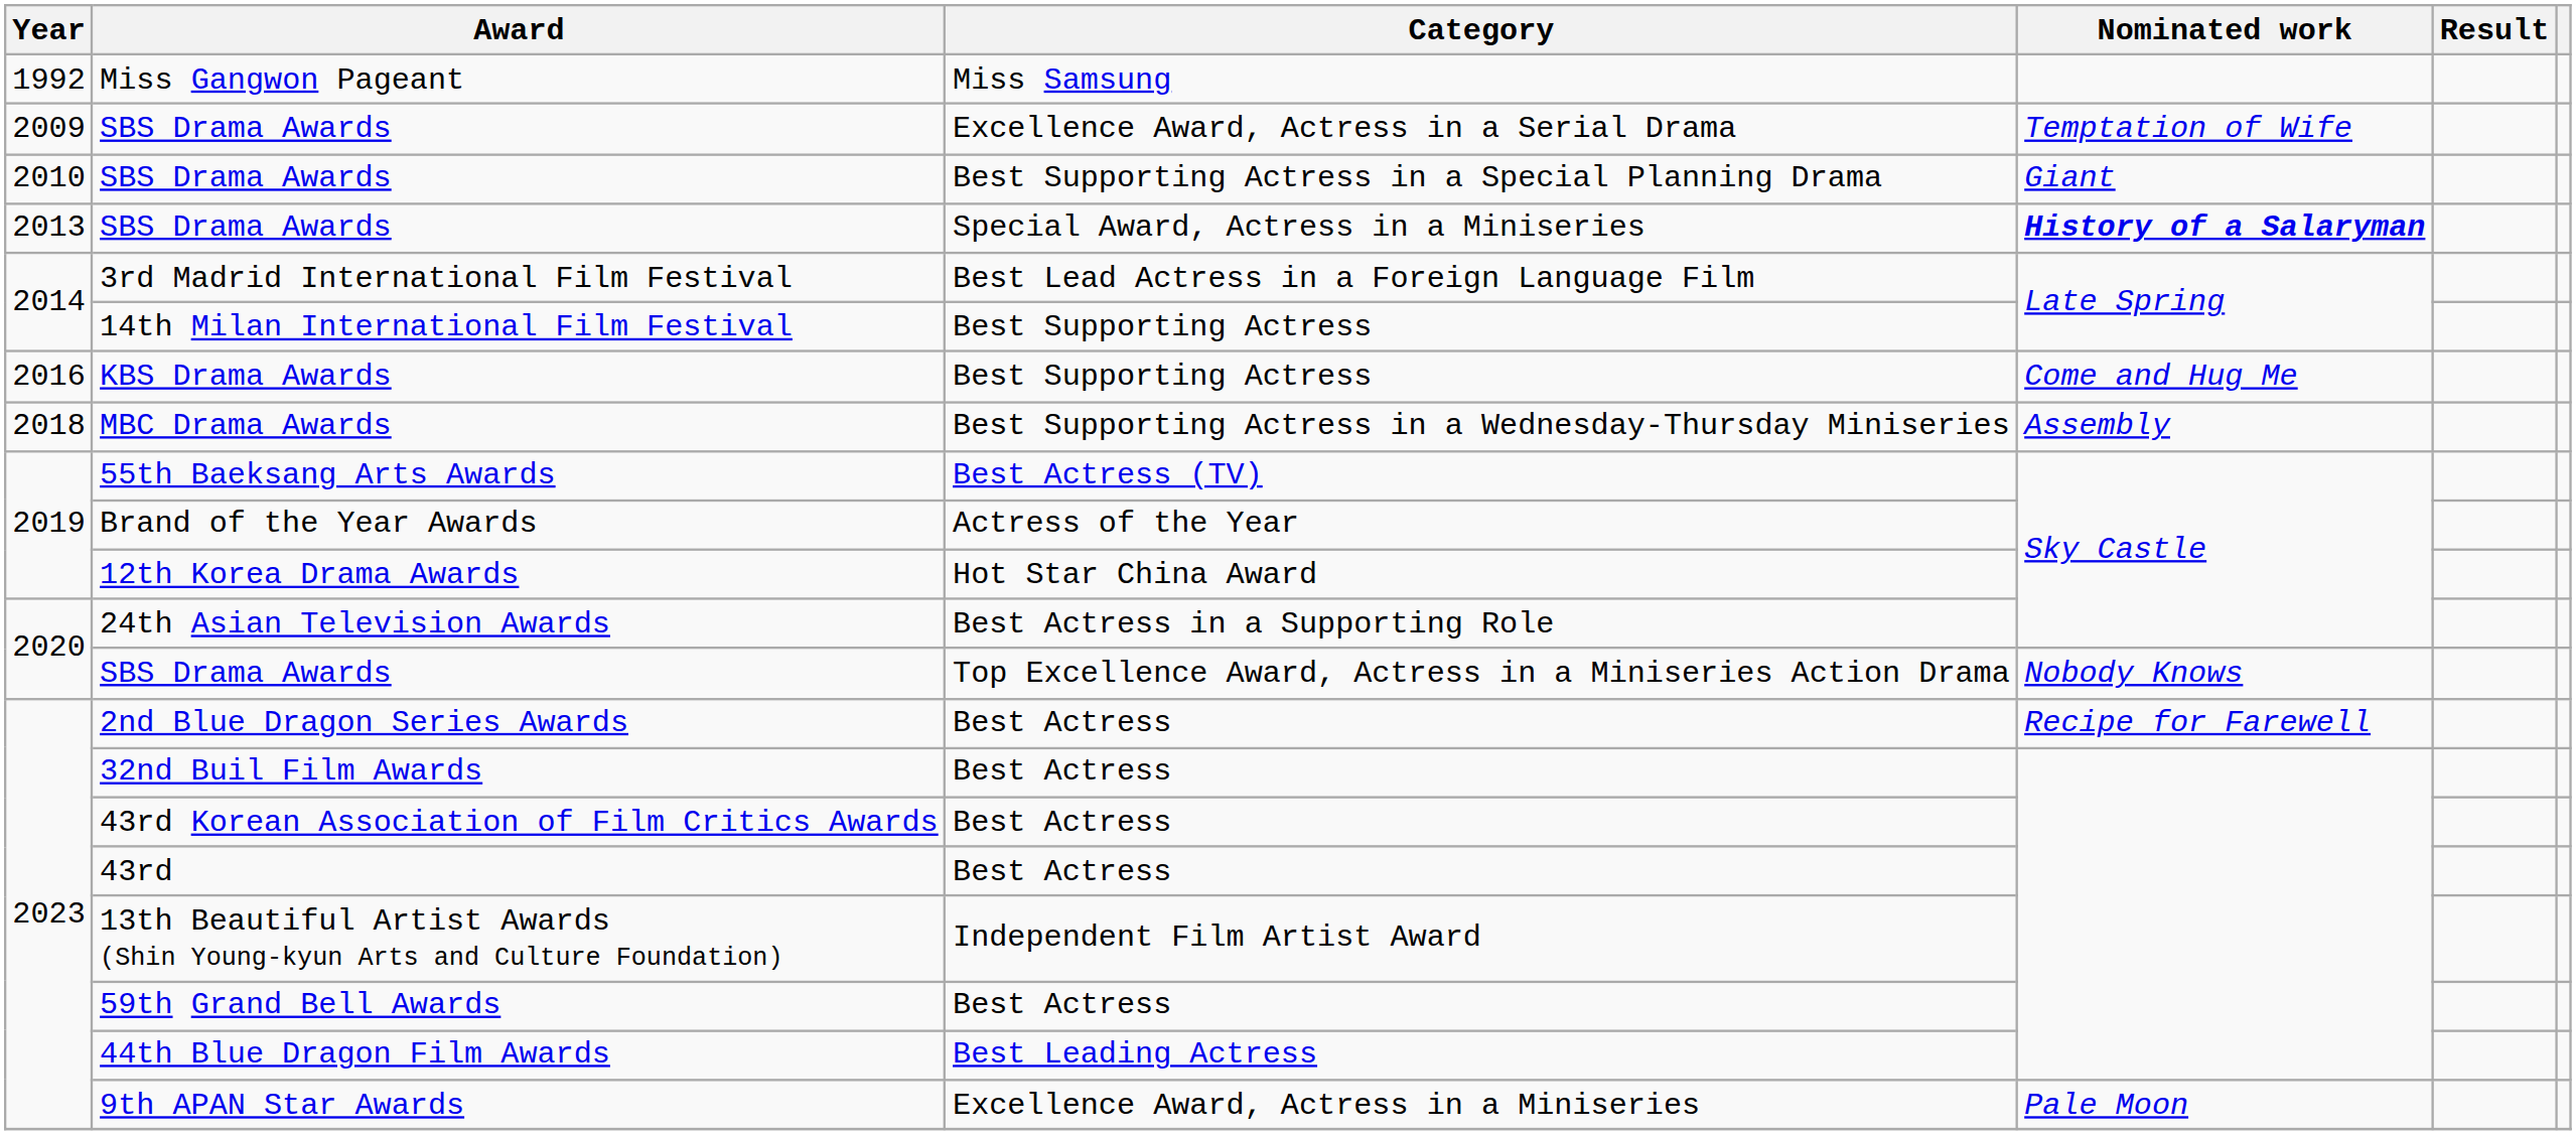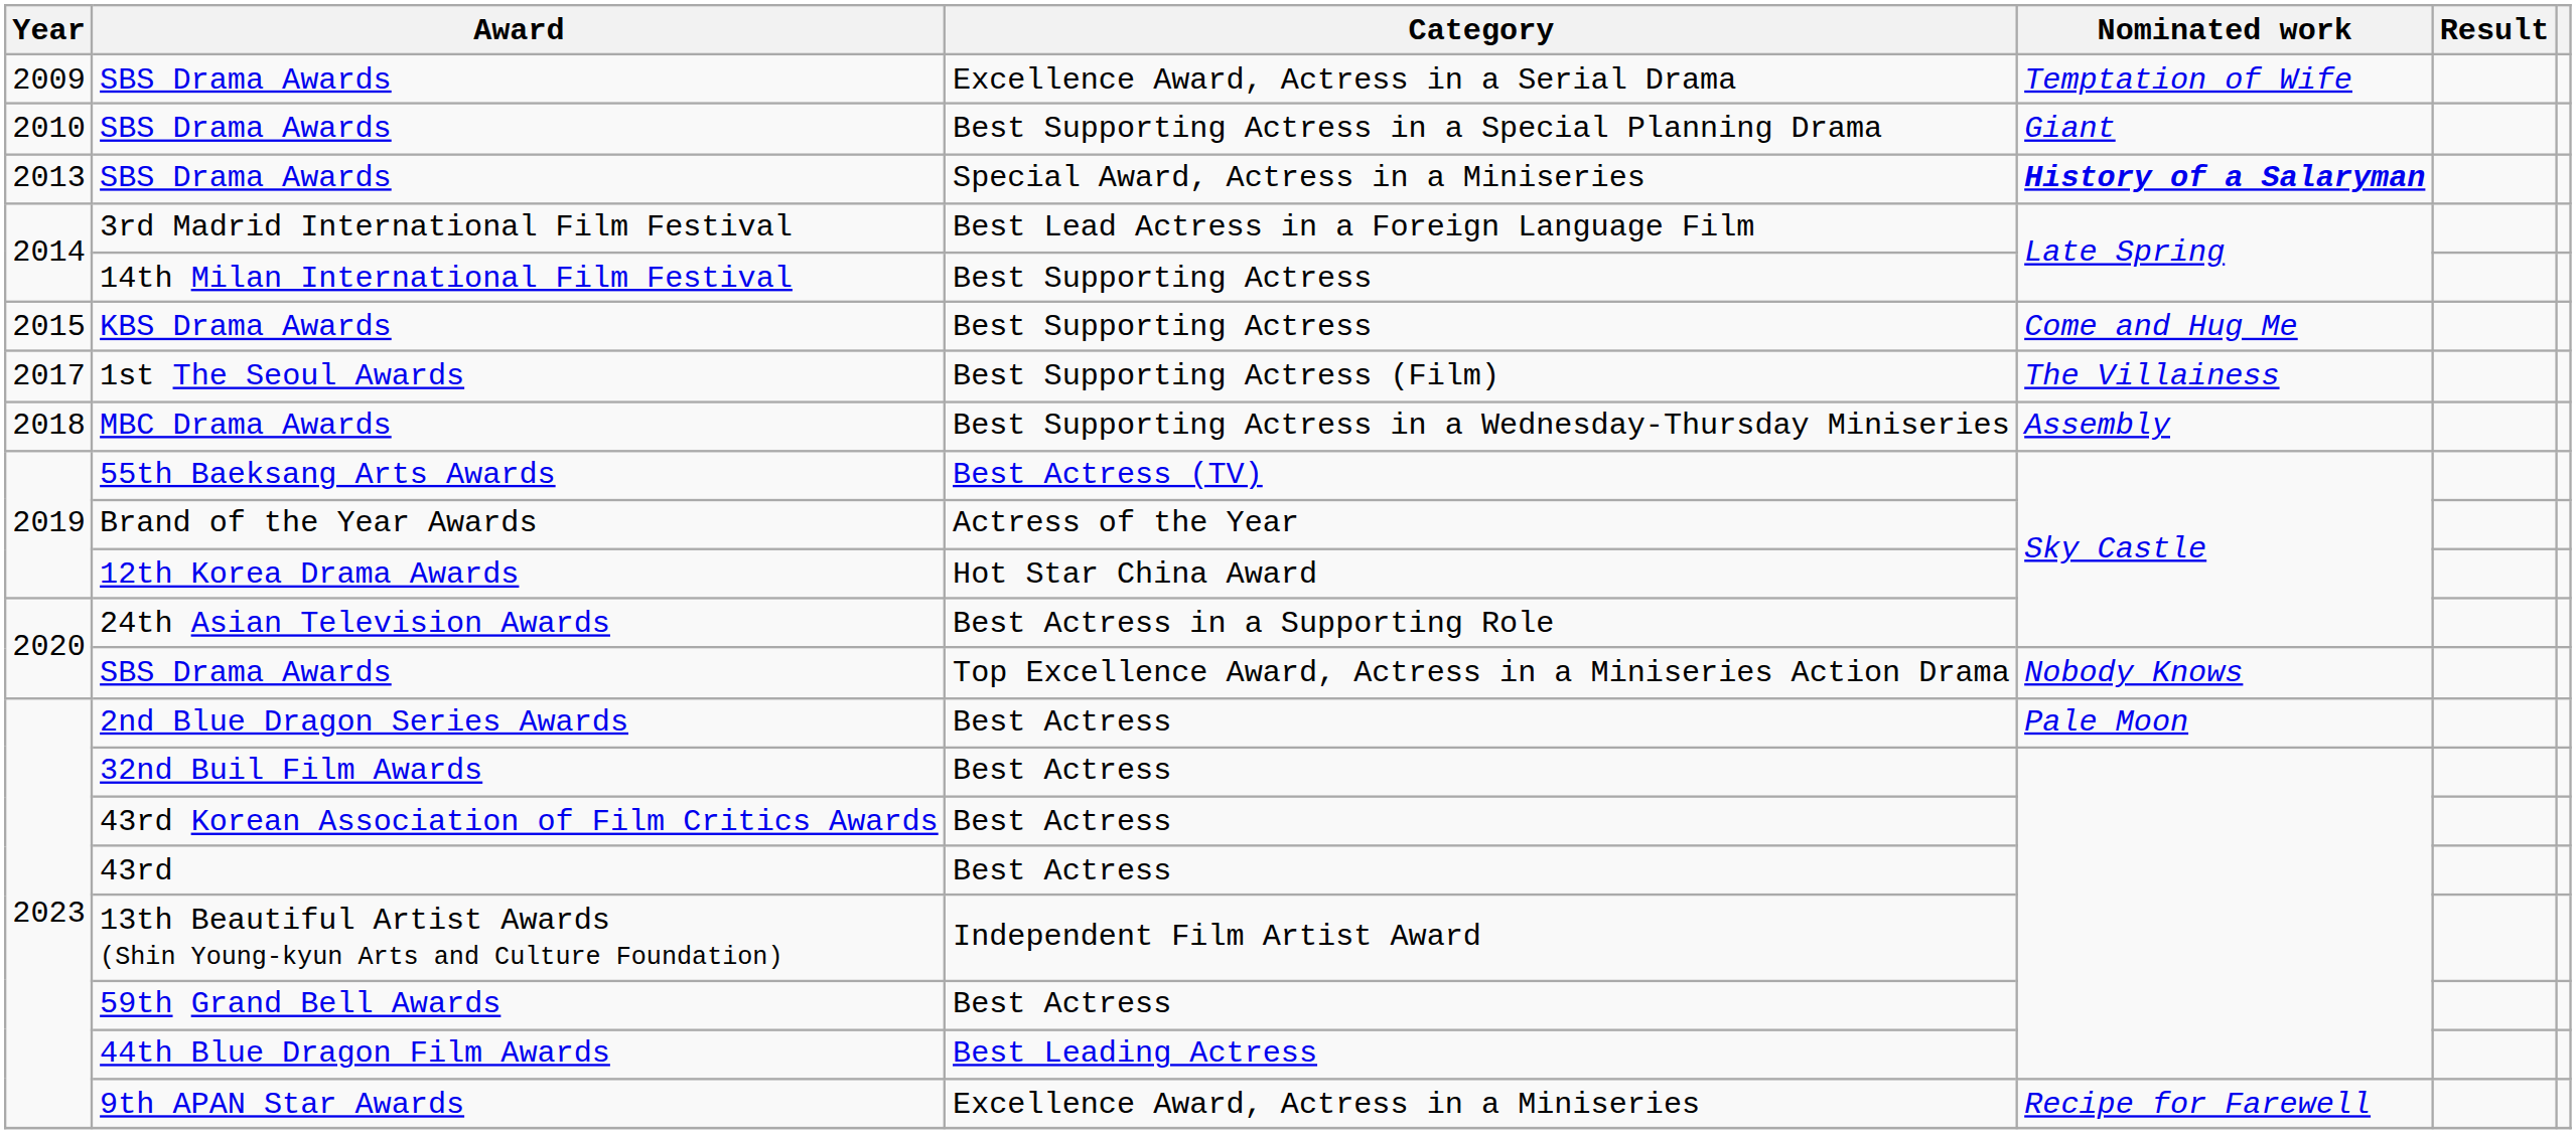- row: 1992 | Miss Gangwon Pageant | Miss Samsung
KBS Drama Awards | Year: 2016 -> 2015
+ row: 2017 | 1st The Seoul Awards | Best Supporting Actress (Film) | The Villainess
2nd Blue Dragon Series Awards | Nominated work: Recipe for Farewell -> Pale Moon
9th APAN Star Awards | Nominated work: Pale Moon -> Recipe for Farewell
